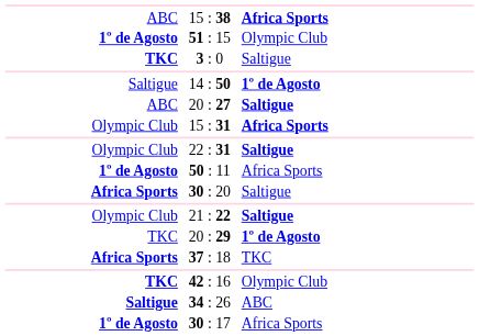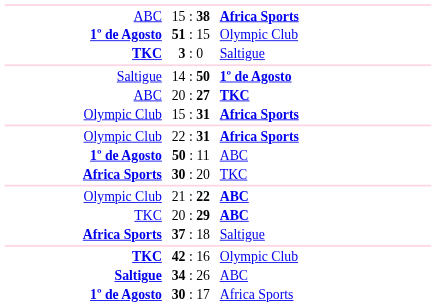20 : 27 | column 3: Saltigue -> TKC
22 : 31 | column 3: Saltigue -> Africa Sports
50 : 11 | column 3: Africa Sports -> ABC
30 : 20 | column 3: Saltigue -> TKC
21 : 22 | column 3: Saltigue -> ABC
20 : 29 | column 3: 1º de Agosto -> ABC
37 : 18 | column 3: TKC -> Saltigue
